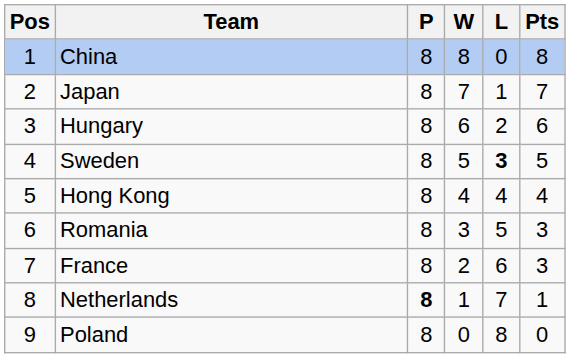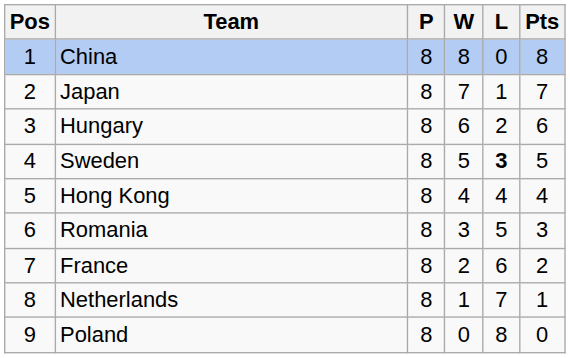France | Pts: 3 -> 2
Netherlands | P: bold -> normal
